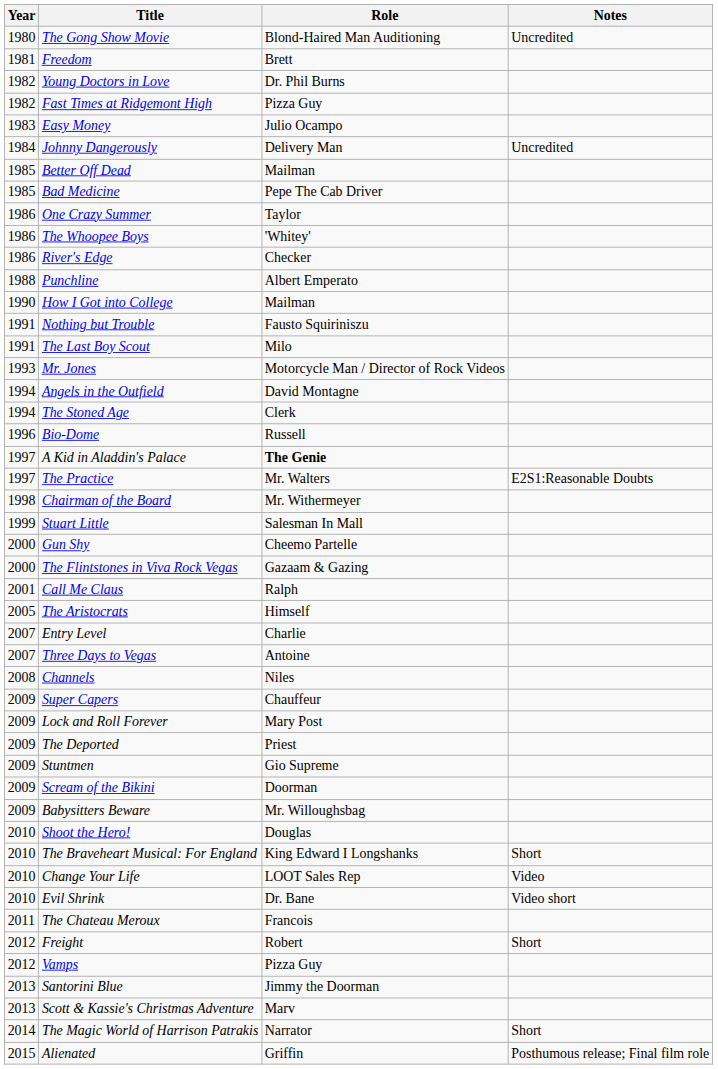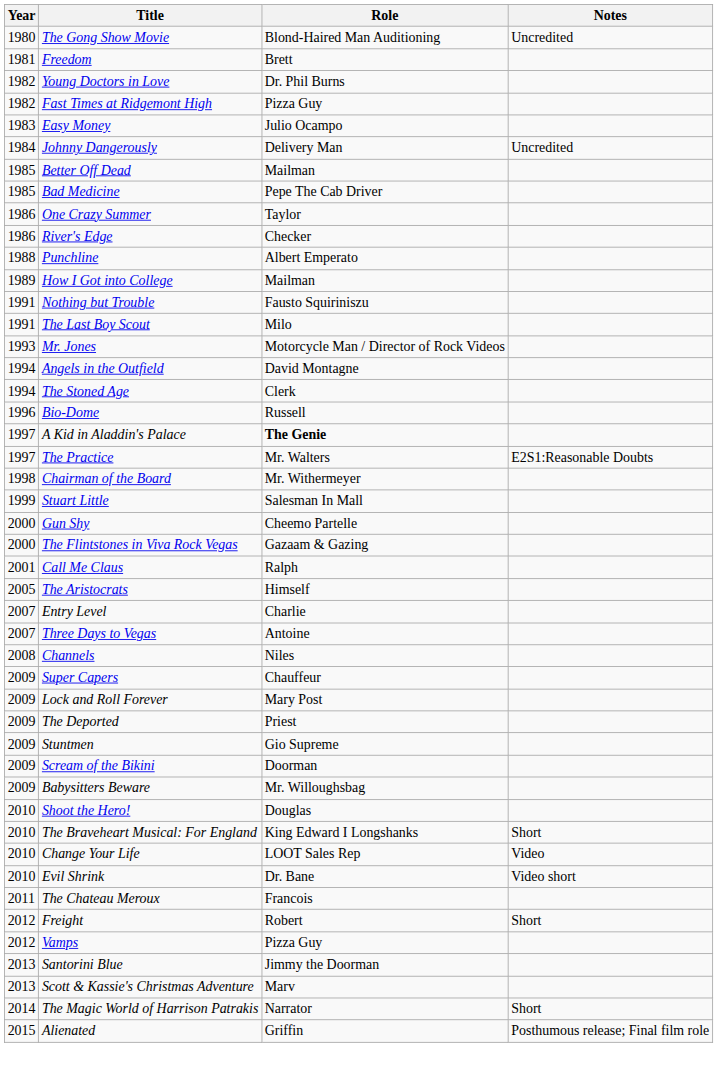- row: 1986 | The Whoopee Boys | 'Whitey'
How I Got into College | Year: 1990 -> 1989
